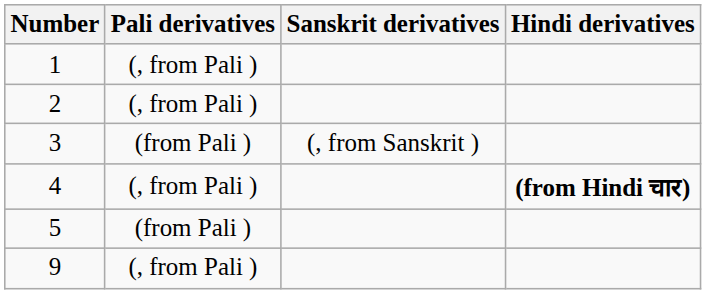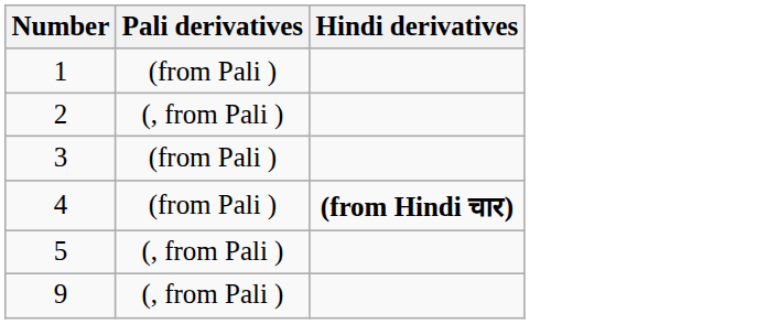- column: Sanskrit derivatives | (, from Sanskrit )
1 | Pali derivatives: (, from Pali ) -> (from Pali )
4 | Pali derivatives: (, from Pali ) -> (from Pali )
5 | Pali derivatives: (from Pali ) -> (, from Pali )
